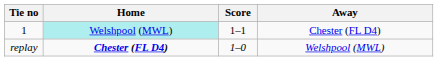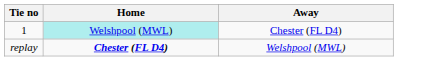- column: Score | 1–1 | 1–0
